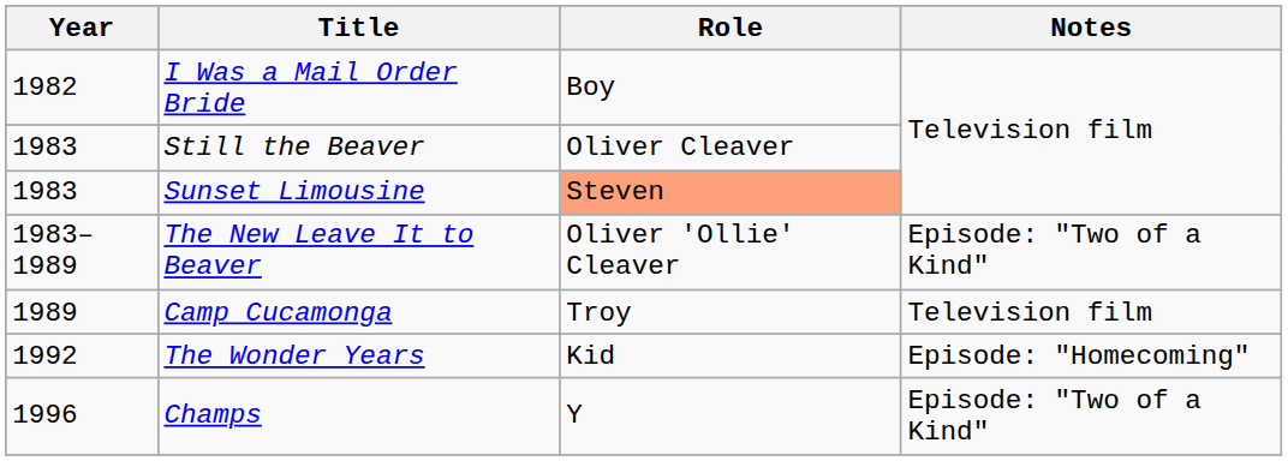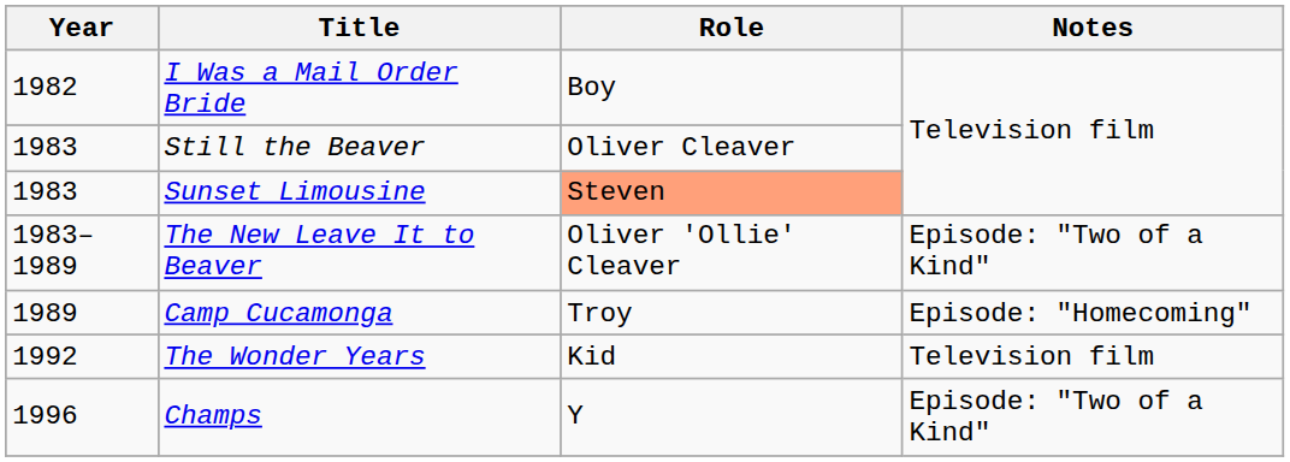Camp Cucamonga | Notes: Television film -> Episode: "Homecoming"
The Wonder Years | Notes: Episode: "Homecoming" -> Television film
